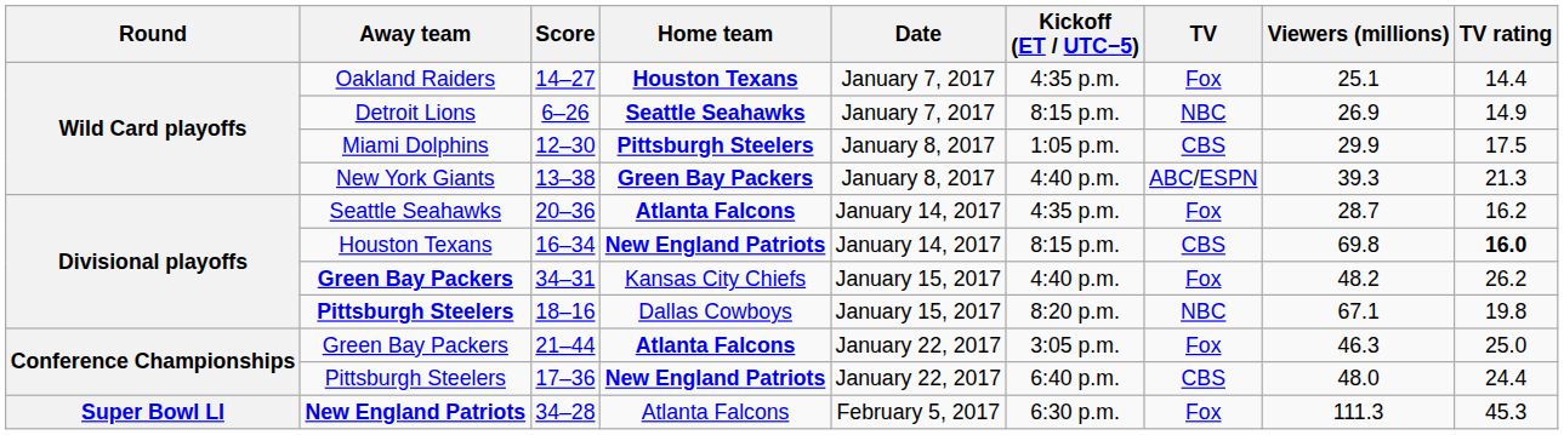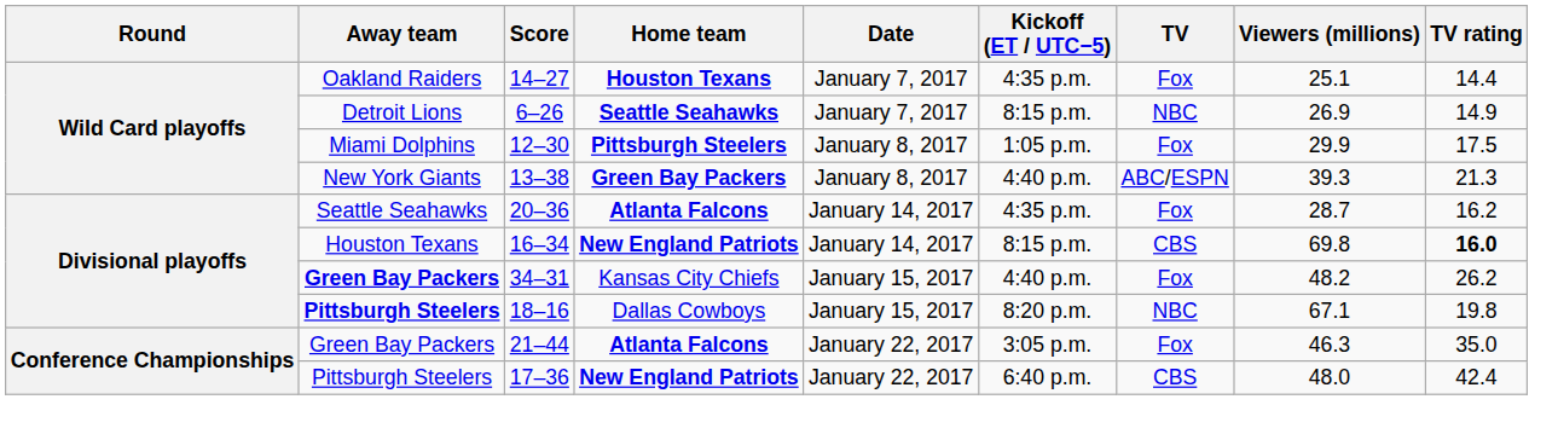12–30 | TV: CBS -> Fox
21–44 | TV rating: 25.0 -> 35.0
17–36 | TV rating: 24.4 -> 42.4
- row: Super Bowl LI | New England Patriots | 34–28 | Atlanta Falcons | February 5, 2017 | 6:30 p.m. | Fox | 111.3 | 45.3
